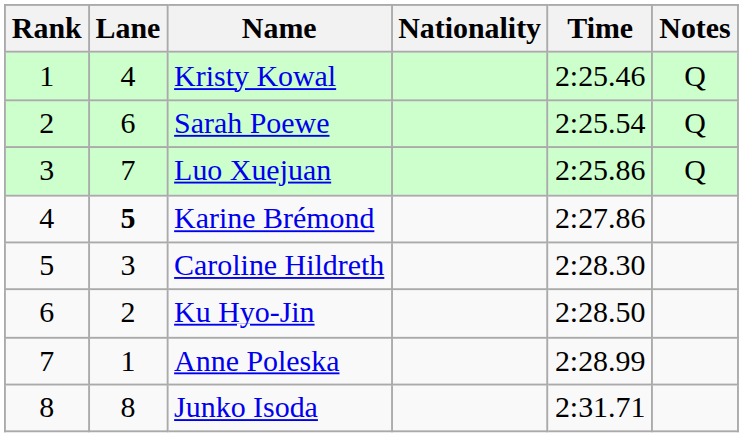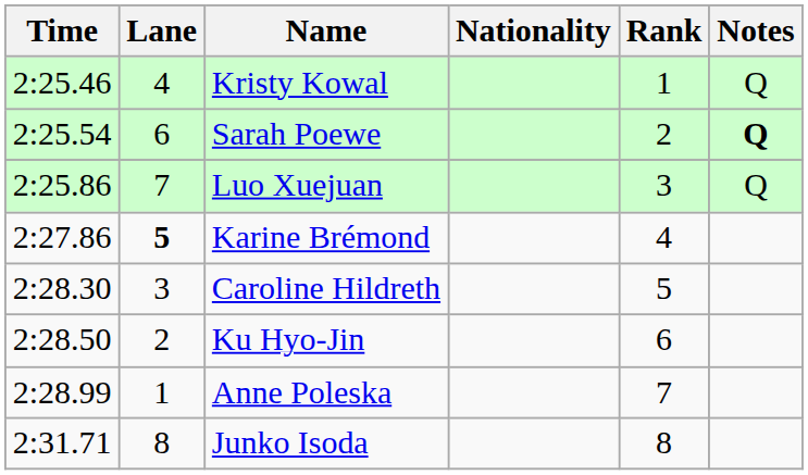columns swapped: Rank <-> Time
Sarah Poewe | Notes: normal -> bold
